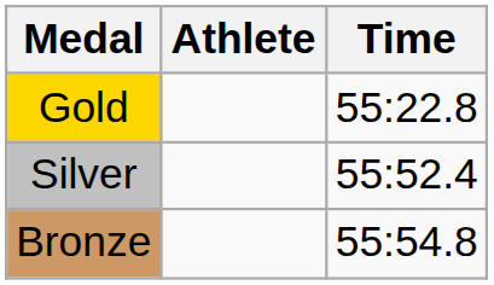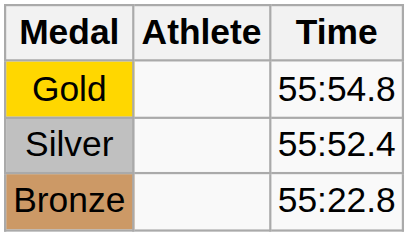Gold | Time: 55:22.8 -> 55:54.8
Bronze | Time: 55:54.8 -> 55:22.8
